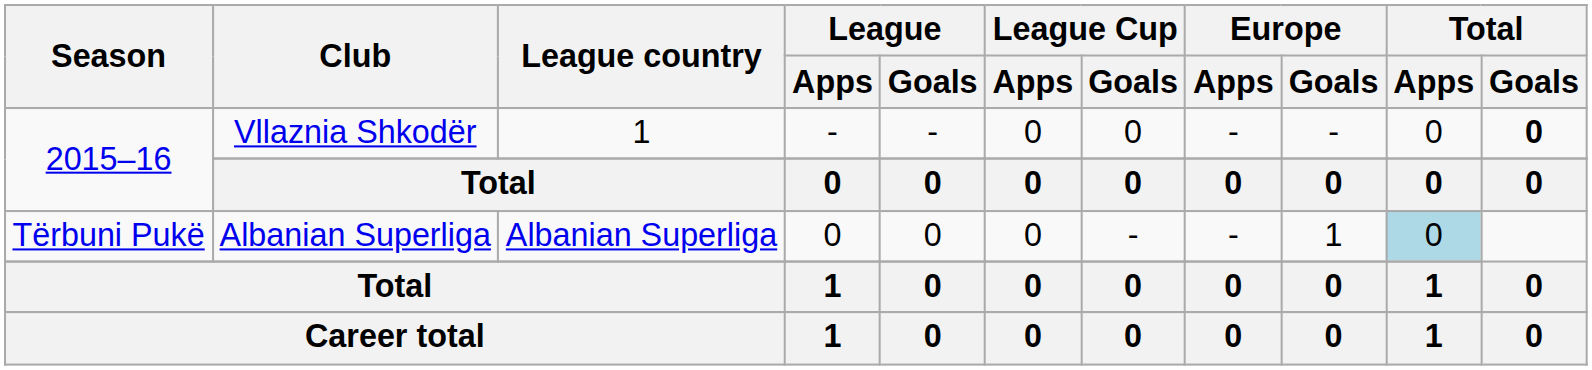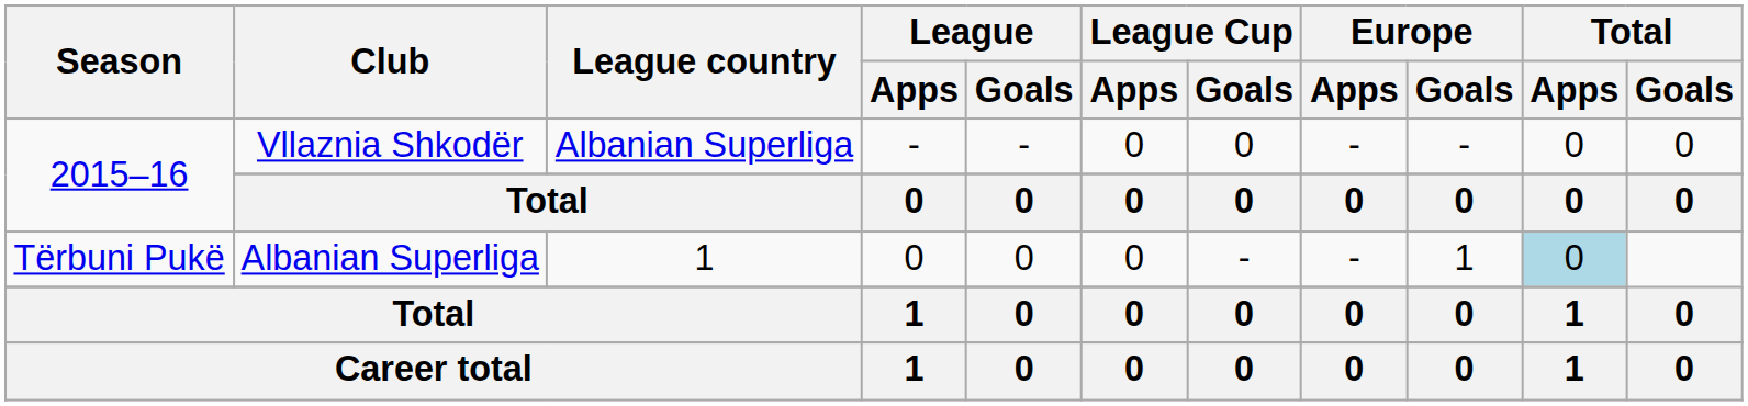2015–16 / Vllaznia Shkodër | League country: 1 -> Albanian Superliga
2015–16 / Vllaznia Shkodër | Total / Goals: bold -> normal
Tërbuni Pukë | League country: Albanian Superliga -> 1
